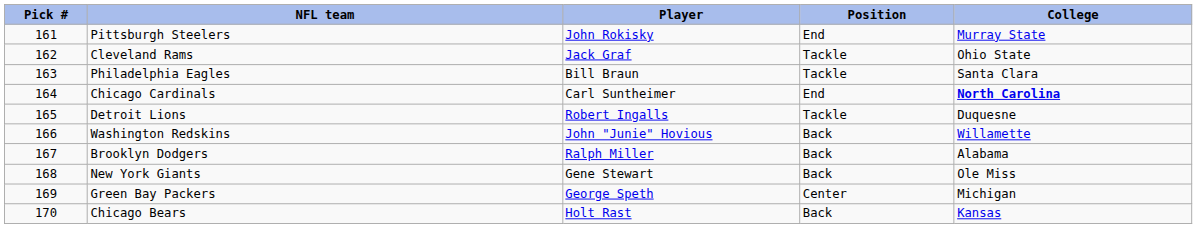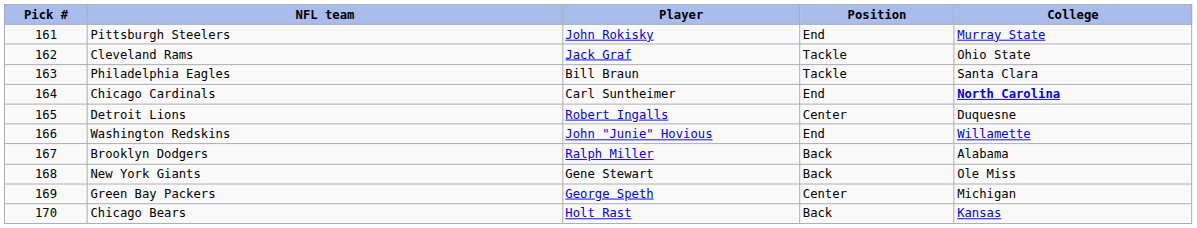Detroit Lions | Position: Tackle -> Center
Washington Redskins | Position: Back -> End
